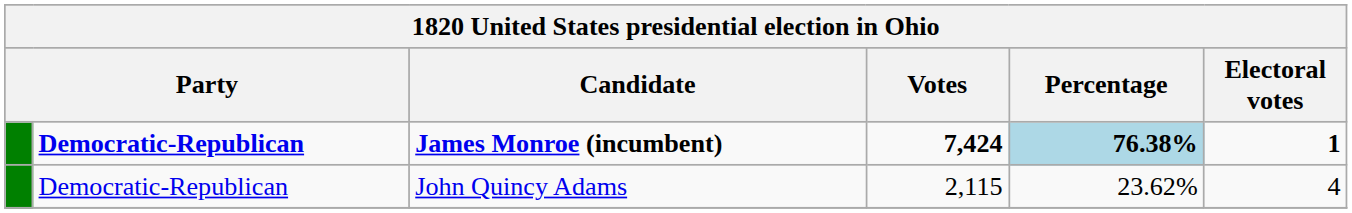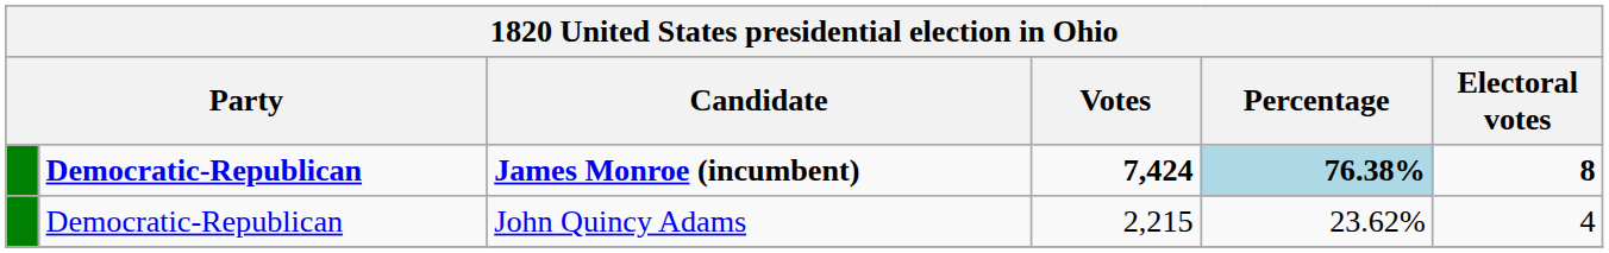James Monroe (incumbent) | Electoral votes: 1 -> 8
John Quincy Adams | Votes: 2,115 -> 2,215
